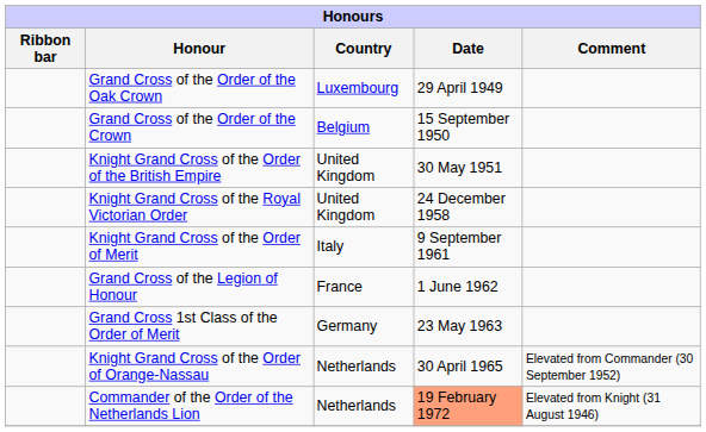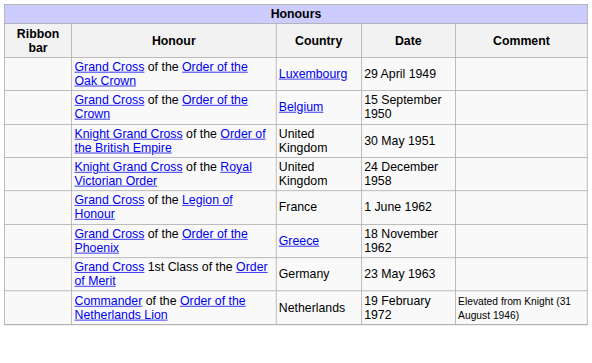- row: Knight Grand Cross of the Order of Merit | Italy | 9 September 1961
+ row: Grand Cross of the Order of the Phoenix | Greece | 18 November 1962
- row: Knight Grand Cross of the Order of Orange-Nassau | Netherlands | 30 April 1965 | Elevated from Commander (30 September 1952)
Commander of the Order of the Netherlands Lion | Date: lightsalmon background -> no background
